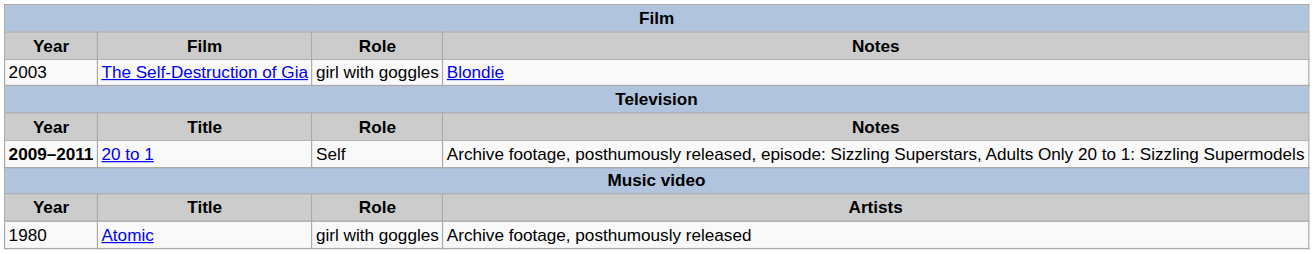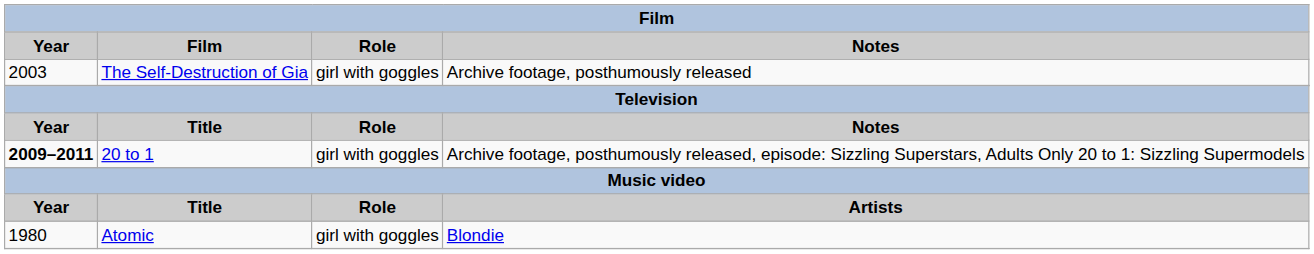The Self-Destruction of Gia | Notes: Blondie -> Archive footage, posthumously released
20 to 1 | Role: Self -> girl with goggles
Atomic | Notes: Archive footage, posthumously released -> Blondie
